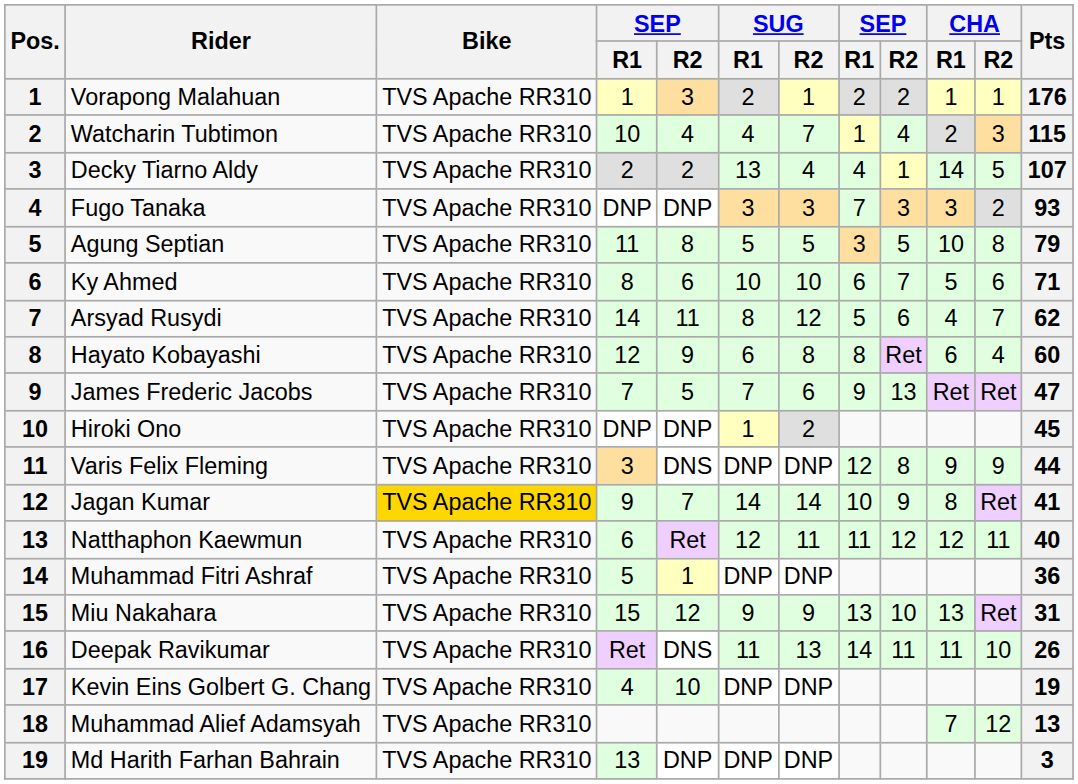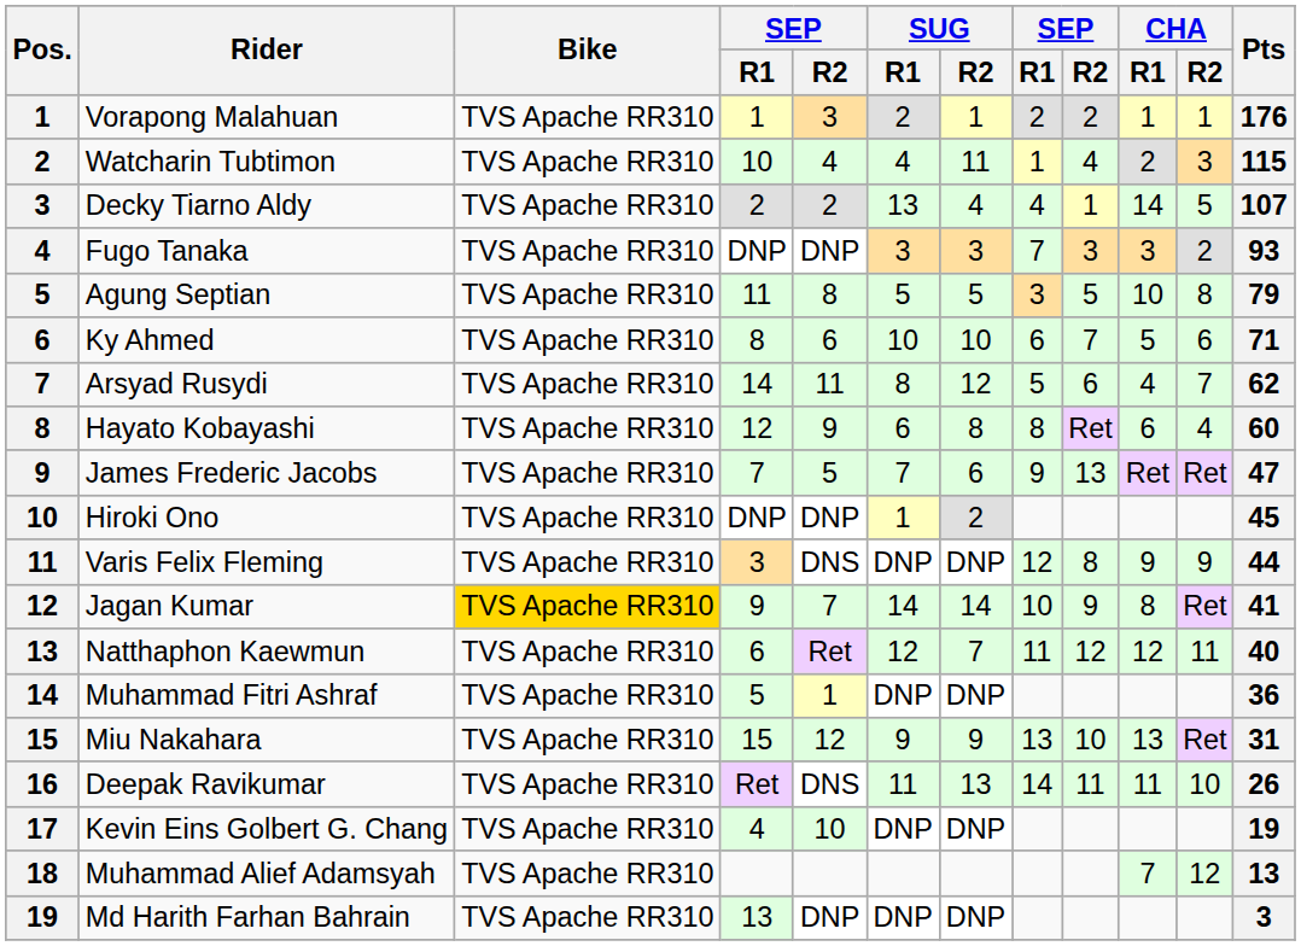Watcharin Tubtimon | SUG / R2: 7 -> 11
Natthaphon Kaewmun | SUG / R2: 11 -> 7
